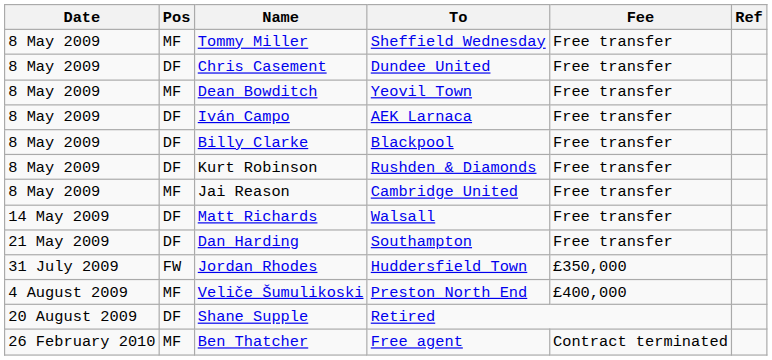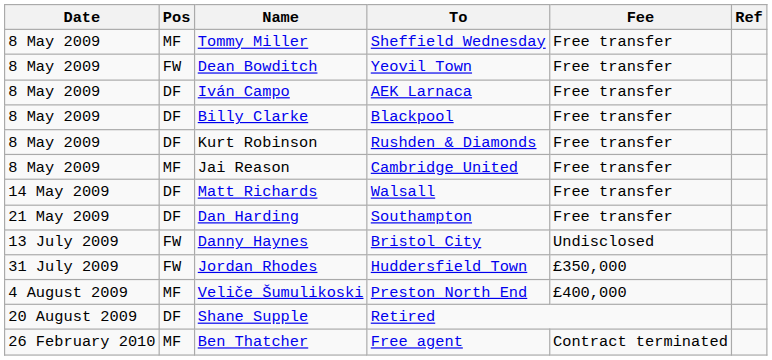- row: 8 May 2009 | DF | Chris Casement | Dundee United | Free transfer
Dean Bowditch | Pos: MF -> FW
+ row: 13 July 2009 | FW | Danny Haynes | Bristol City | Undisclosed
